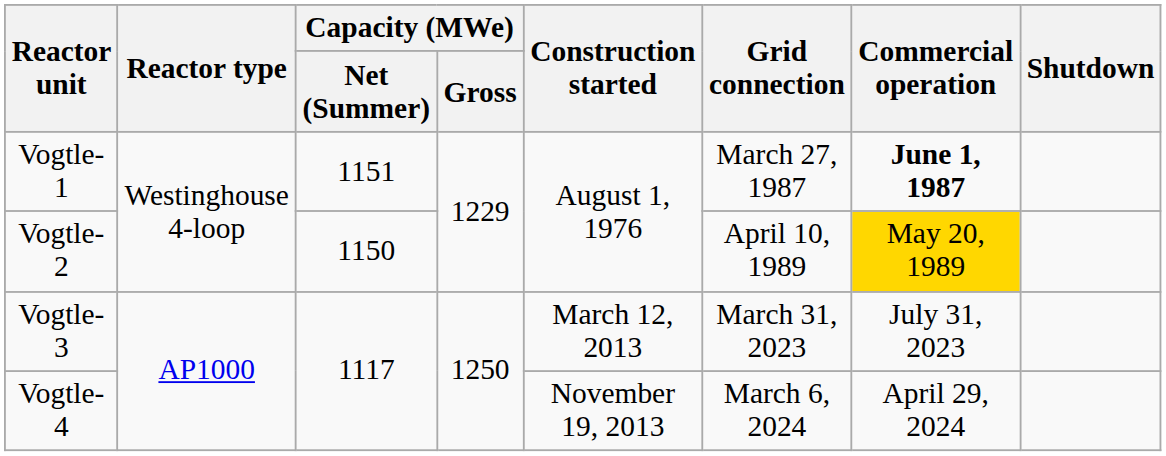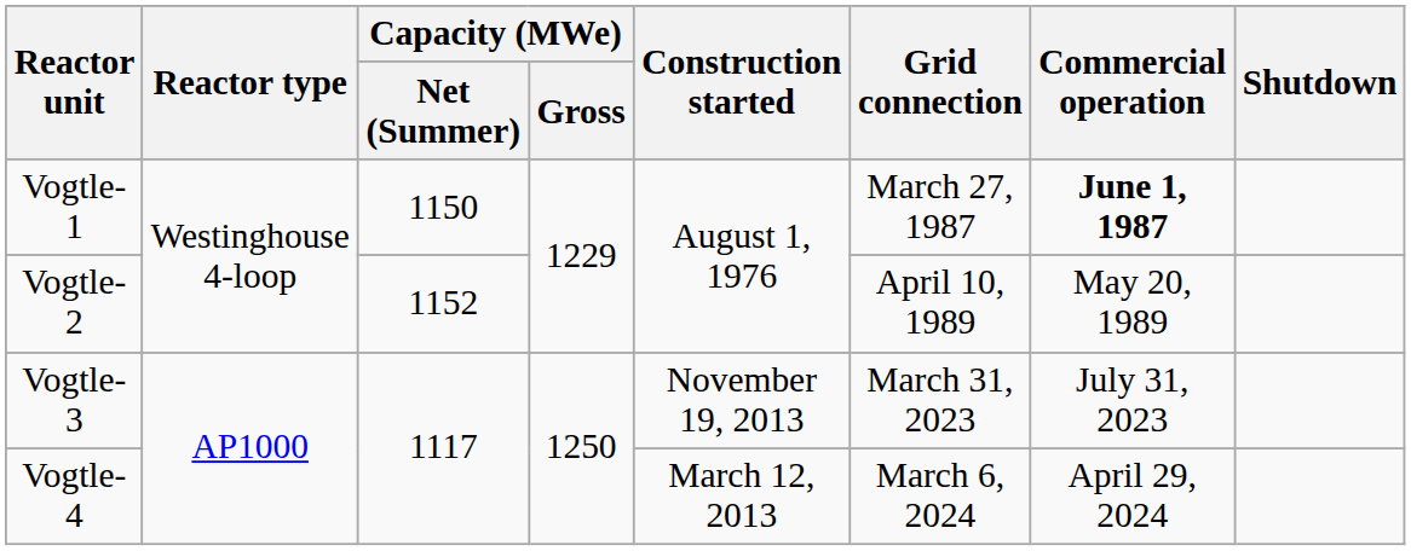Vogtle-1 | Capacity (MWe) / Net (Summer): 1151 -> 1150
Vogtle-2 | Capacity (MWe) / Net (Summer): 1150 -> 1152
Vogtle-2 | Commercial operation: gold background -> no background
Vogtle-3 | Construction started: March 12, 2013 -> November 19, 2013
Vogtle-4 | Construction started: November 19, 2013 -> March 12, 2013
